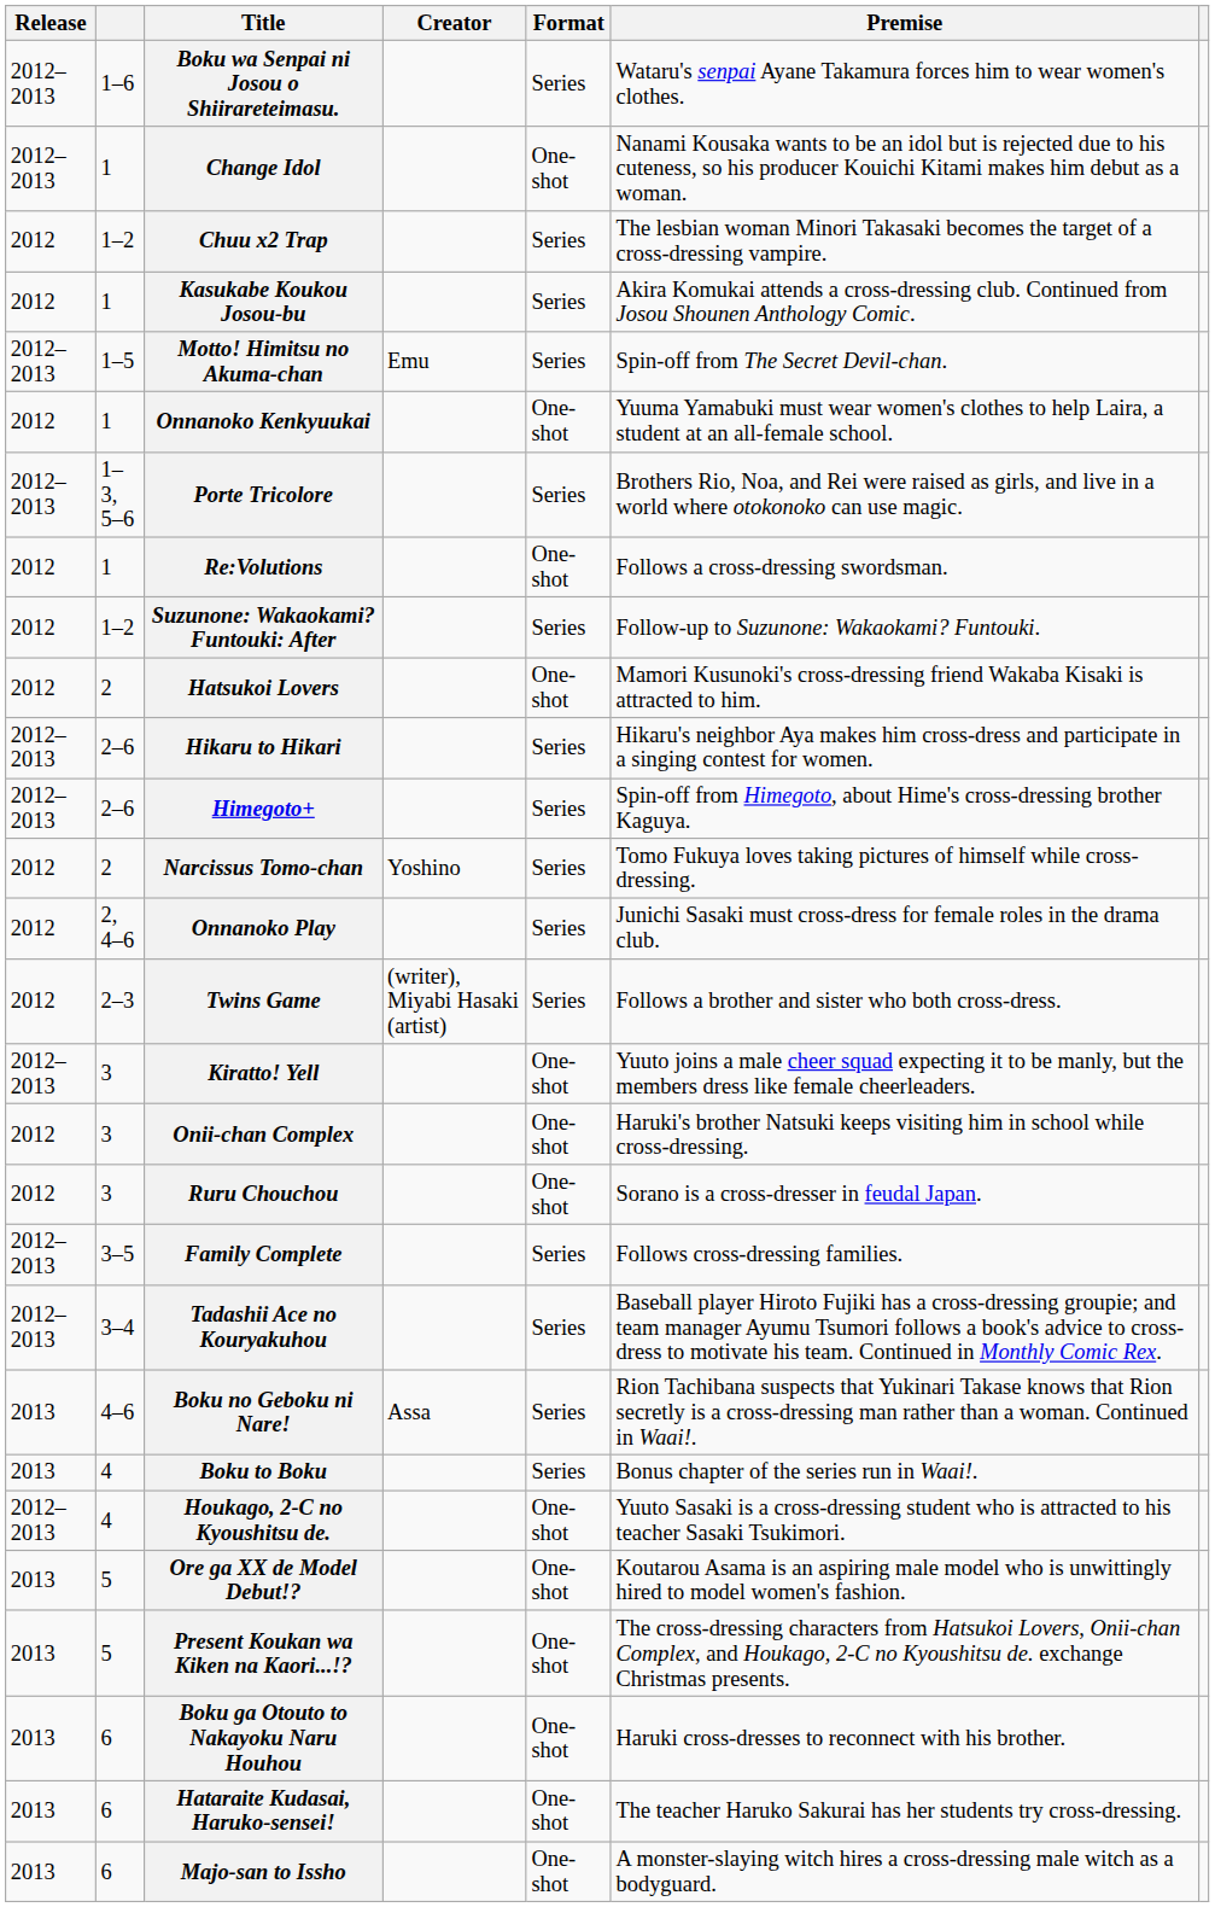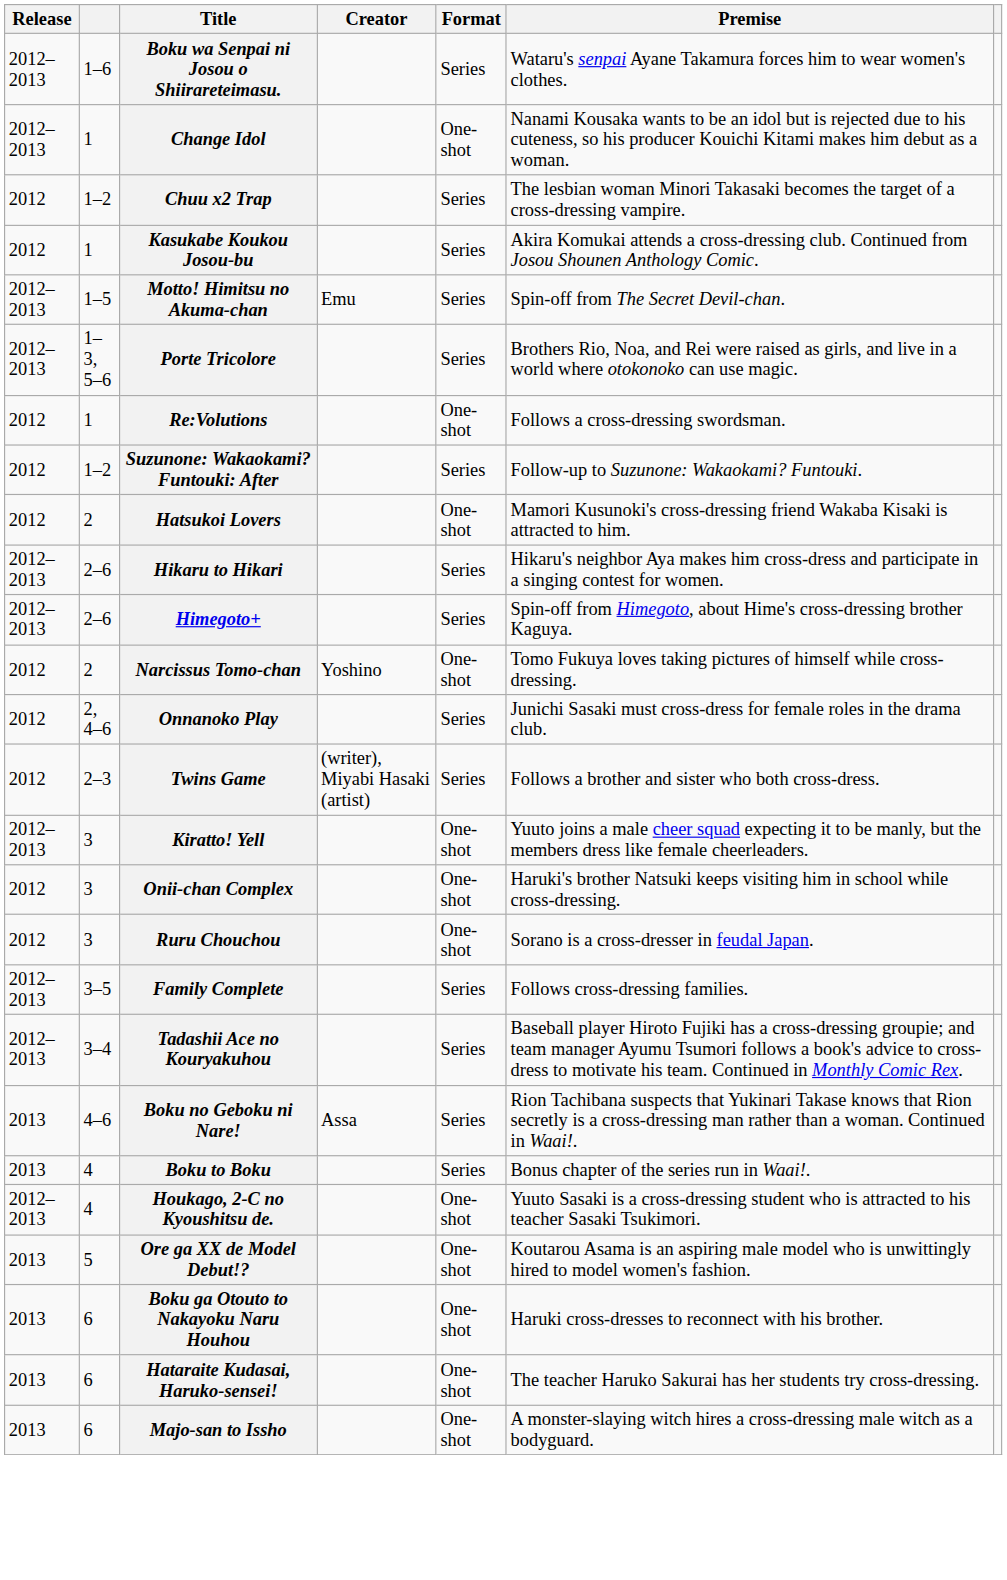- row: 2012 | 1 | Onnanoko Kenkyuukai | One-shot | Yuuma Yamabuki must wear women's clothes to help Laira, a student at an all-female school.
Narcissus Tomo-chan | Format: Series -> One-shot
- row: 2013 | 5 | Present Koukan wa Kiken na Kaori...!? | One-shot | The cross-dressing characters from Hatsukoi Lovers, Onii-chan Complex, and Houkago, 2-C no Kyoushitsu de. exchange Christmas presents.
